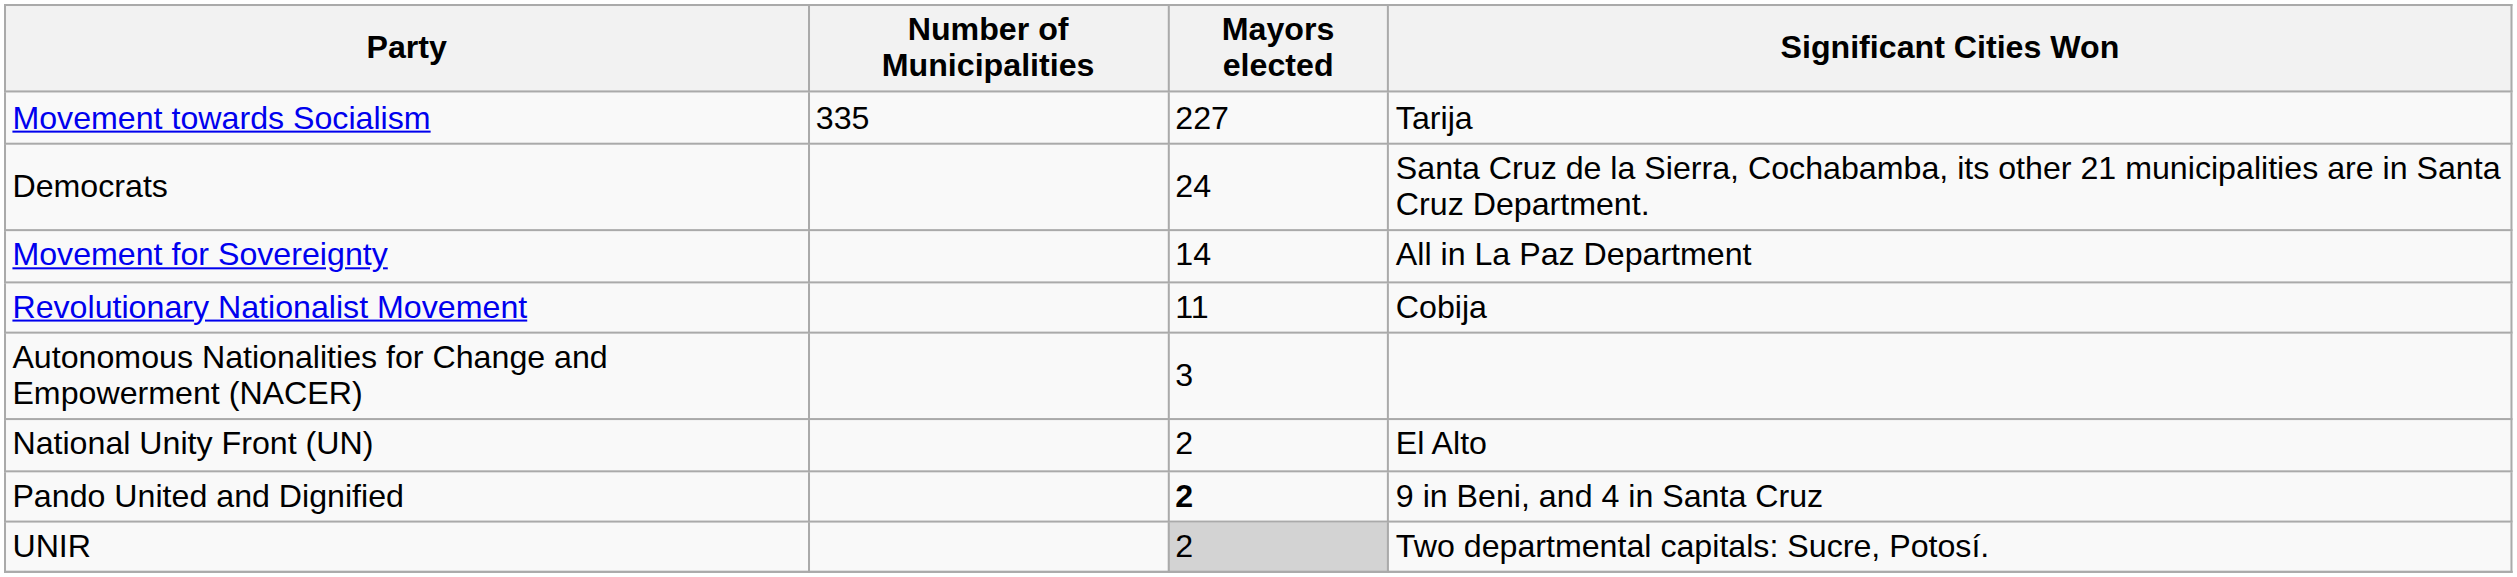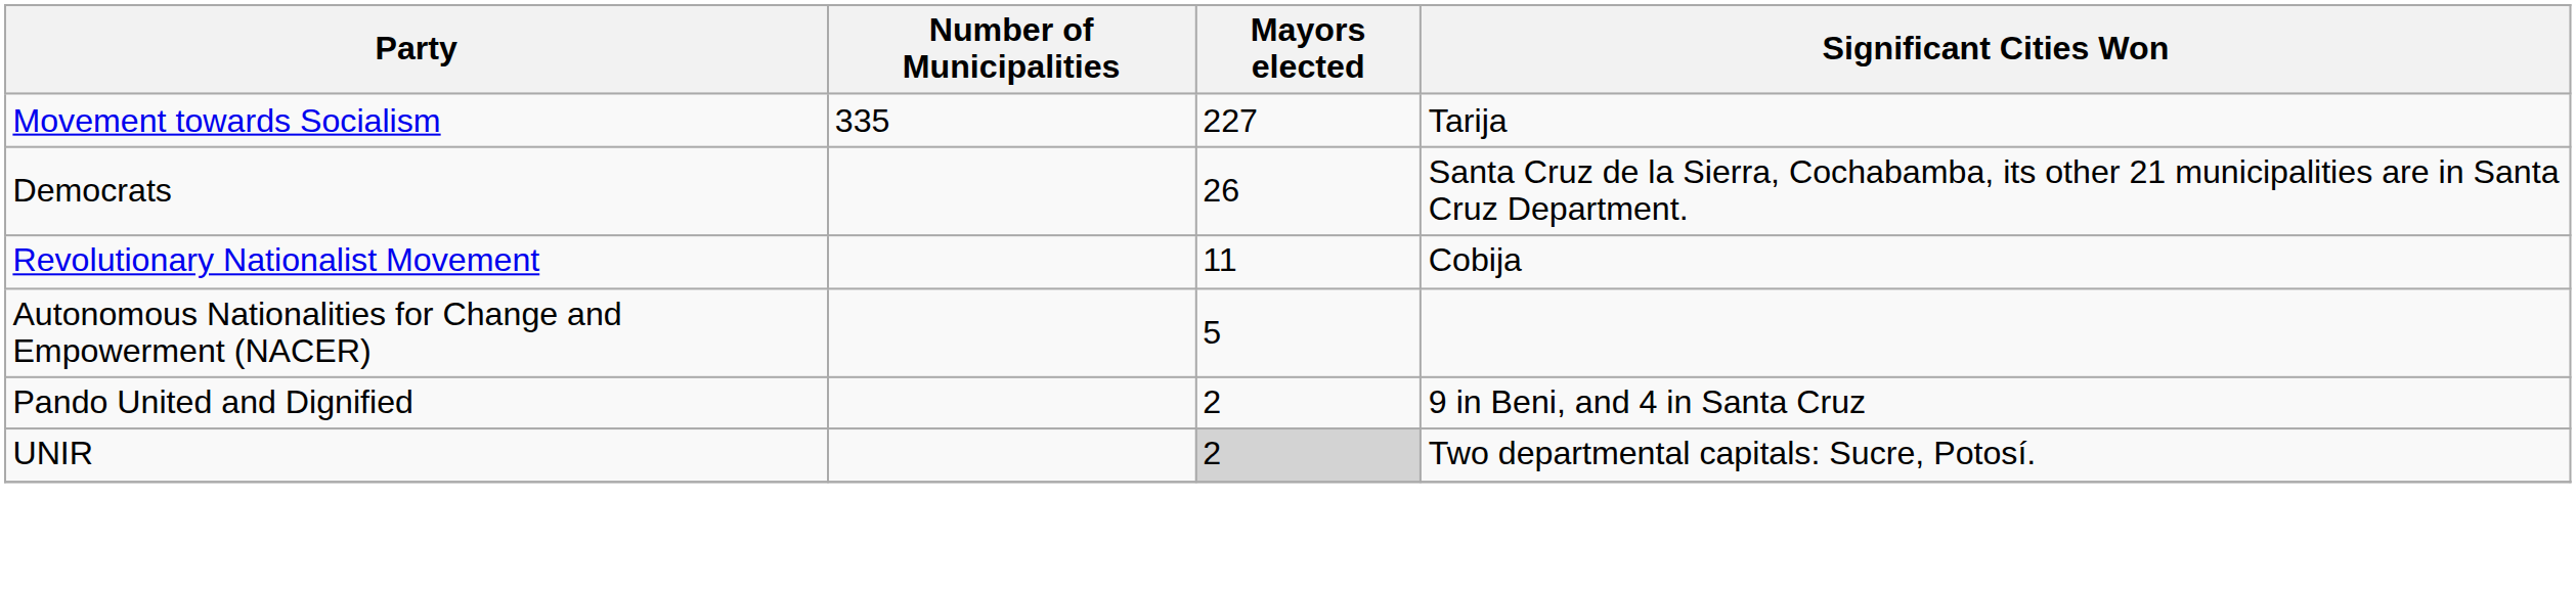Democrats | Mayors elected: 24 -> 26
- row: Movement for Sovereignty | 14 | All in La Paz Department
Autonomous Nationalities for Change and Empowerment (NACER) | Mayors elected: 3 -> 5
- row: National Unity Front (UN) | 2 | El Alto
Pando United and Dignified | Mayors elected: bold -> normal
